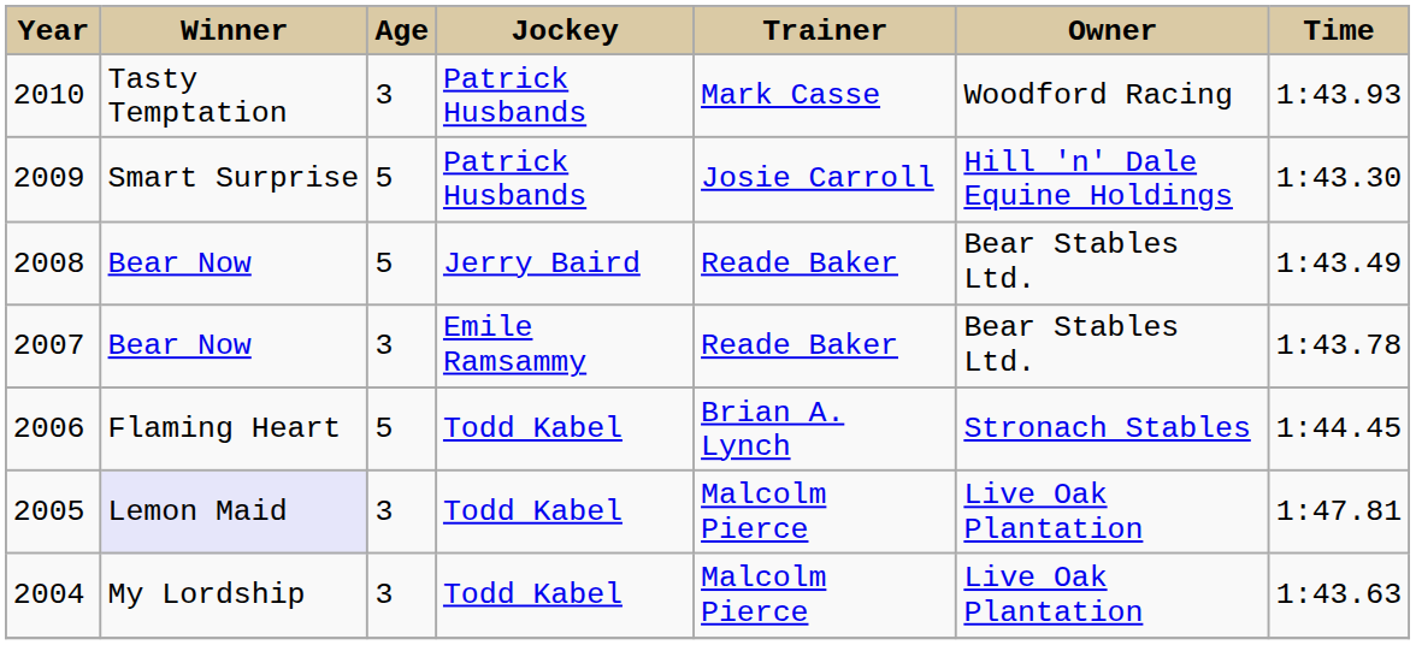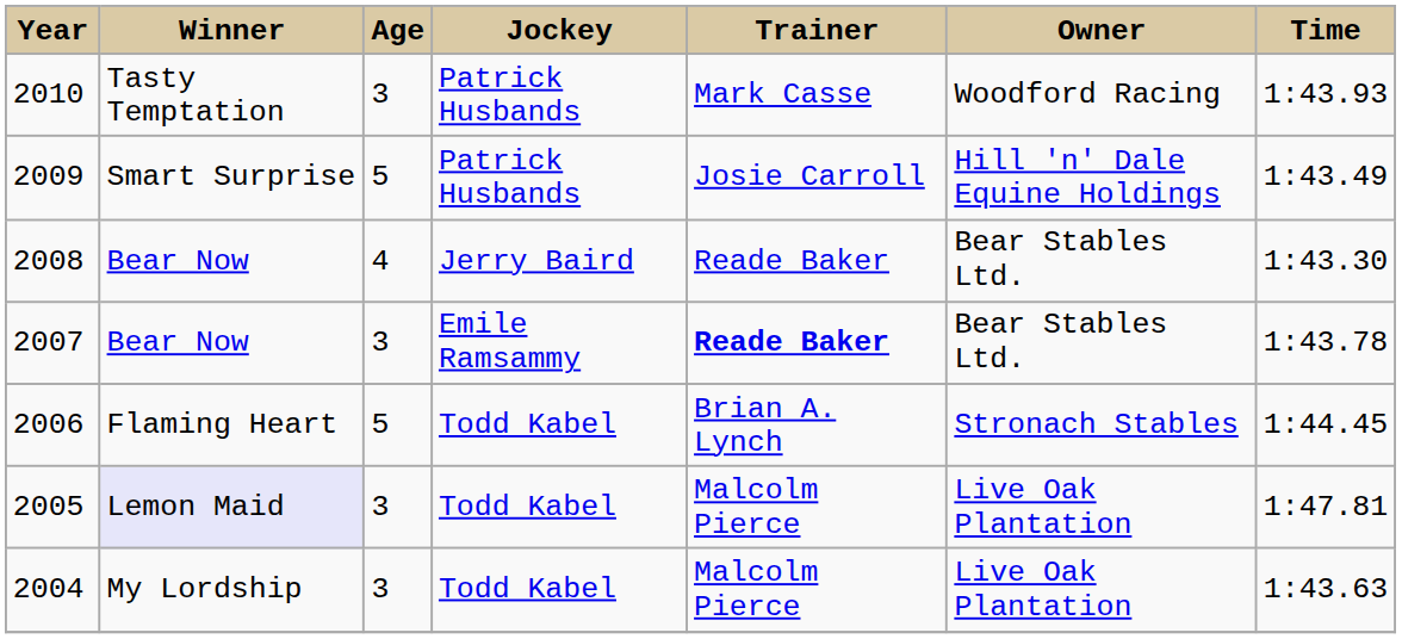2009 | Time: 1:43.30 -> 1:43.49
2008 | Age: 5 -> 4
2008 | Time: 1:43.49 -> 1:43.30
2007 | Trainer: normal -> bold
